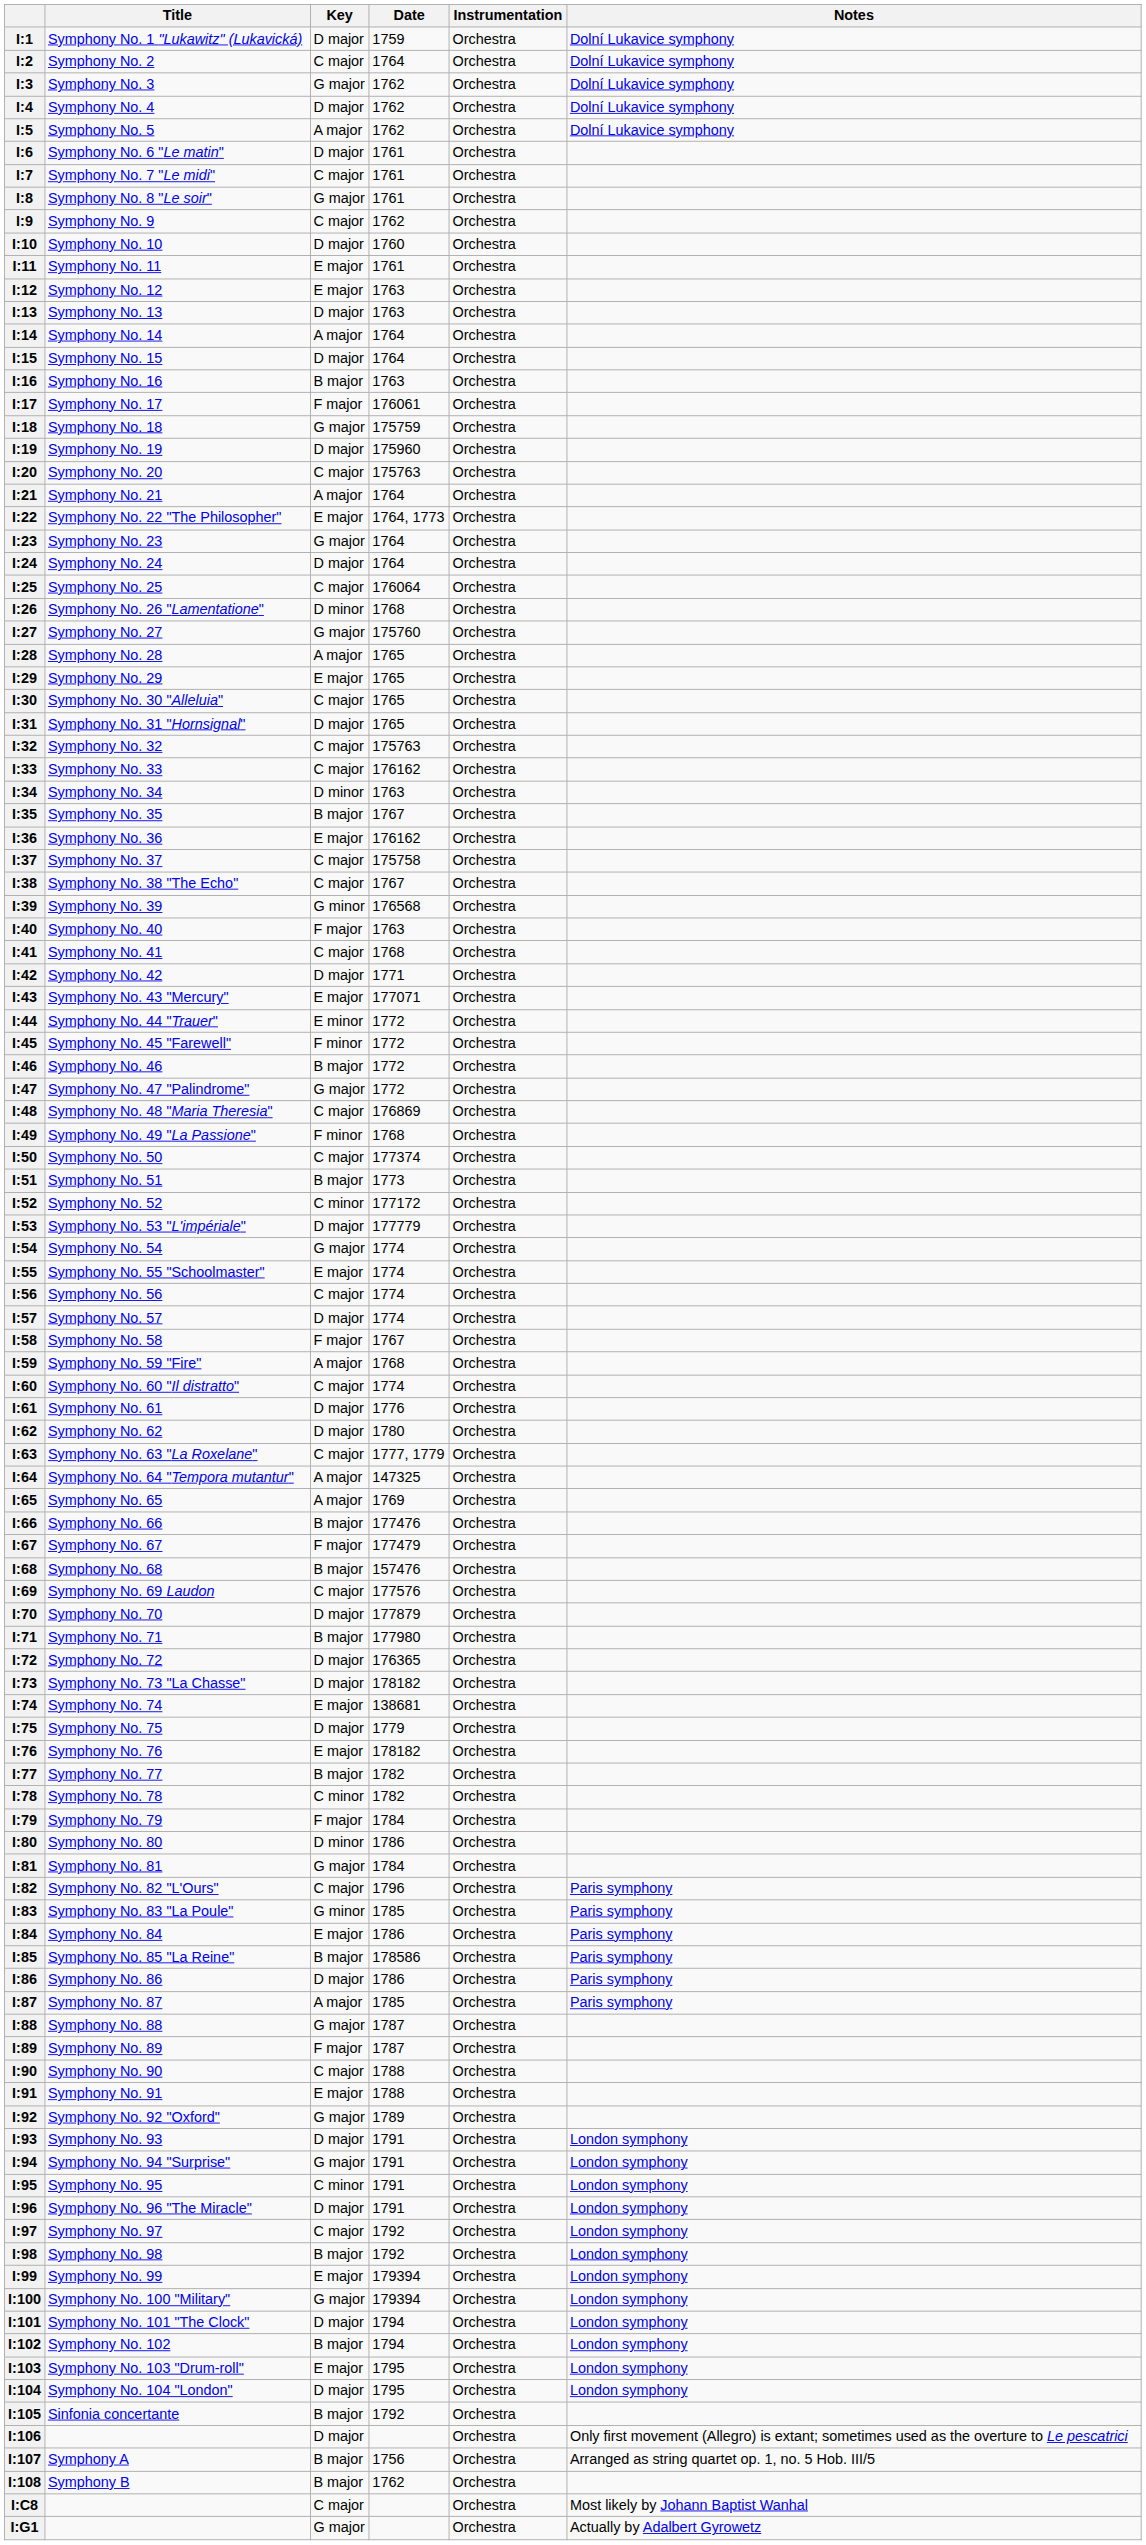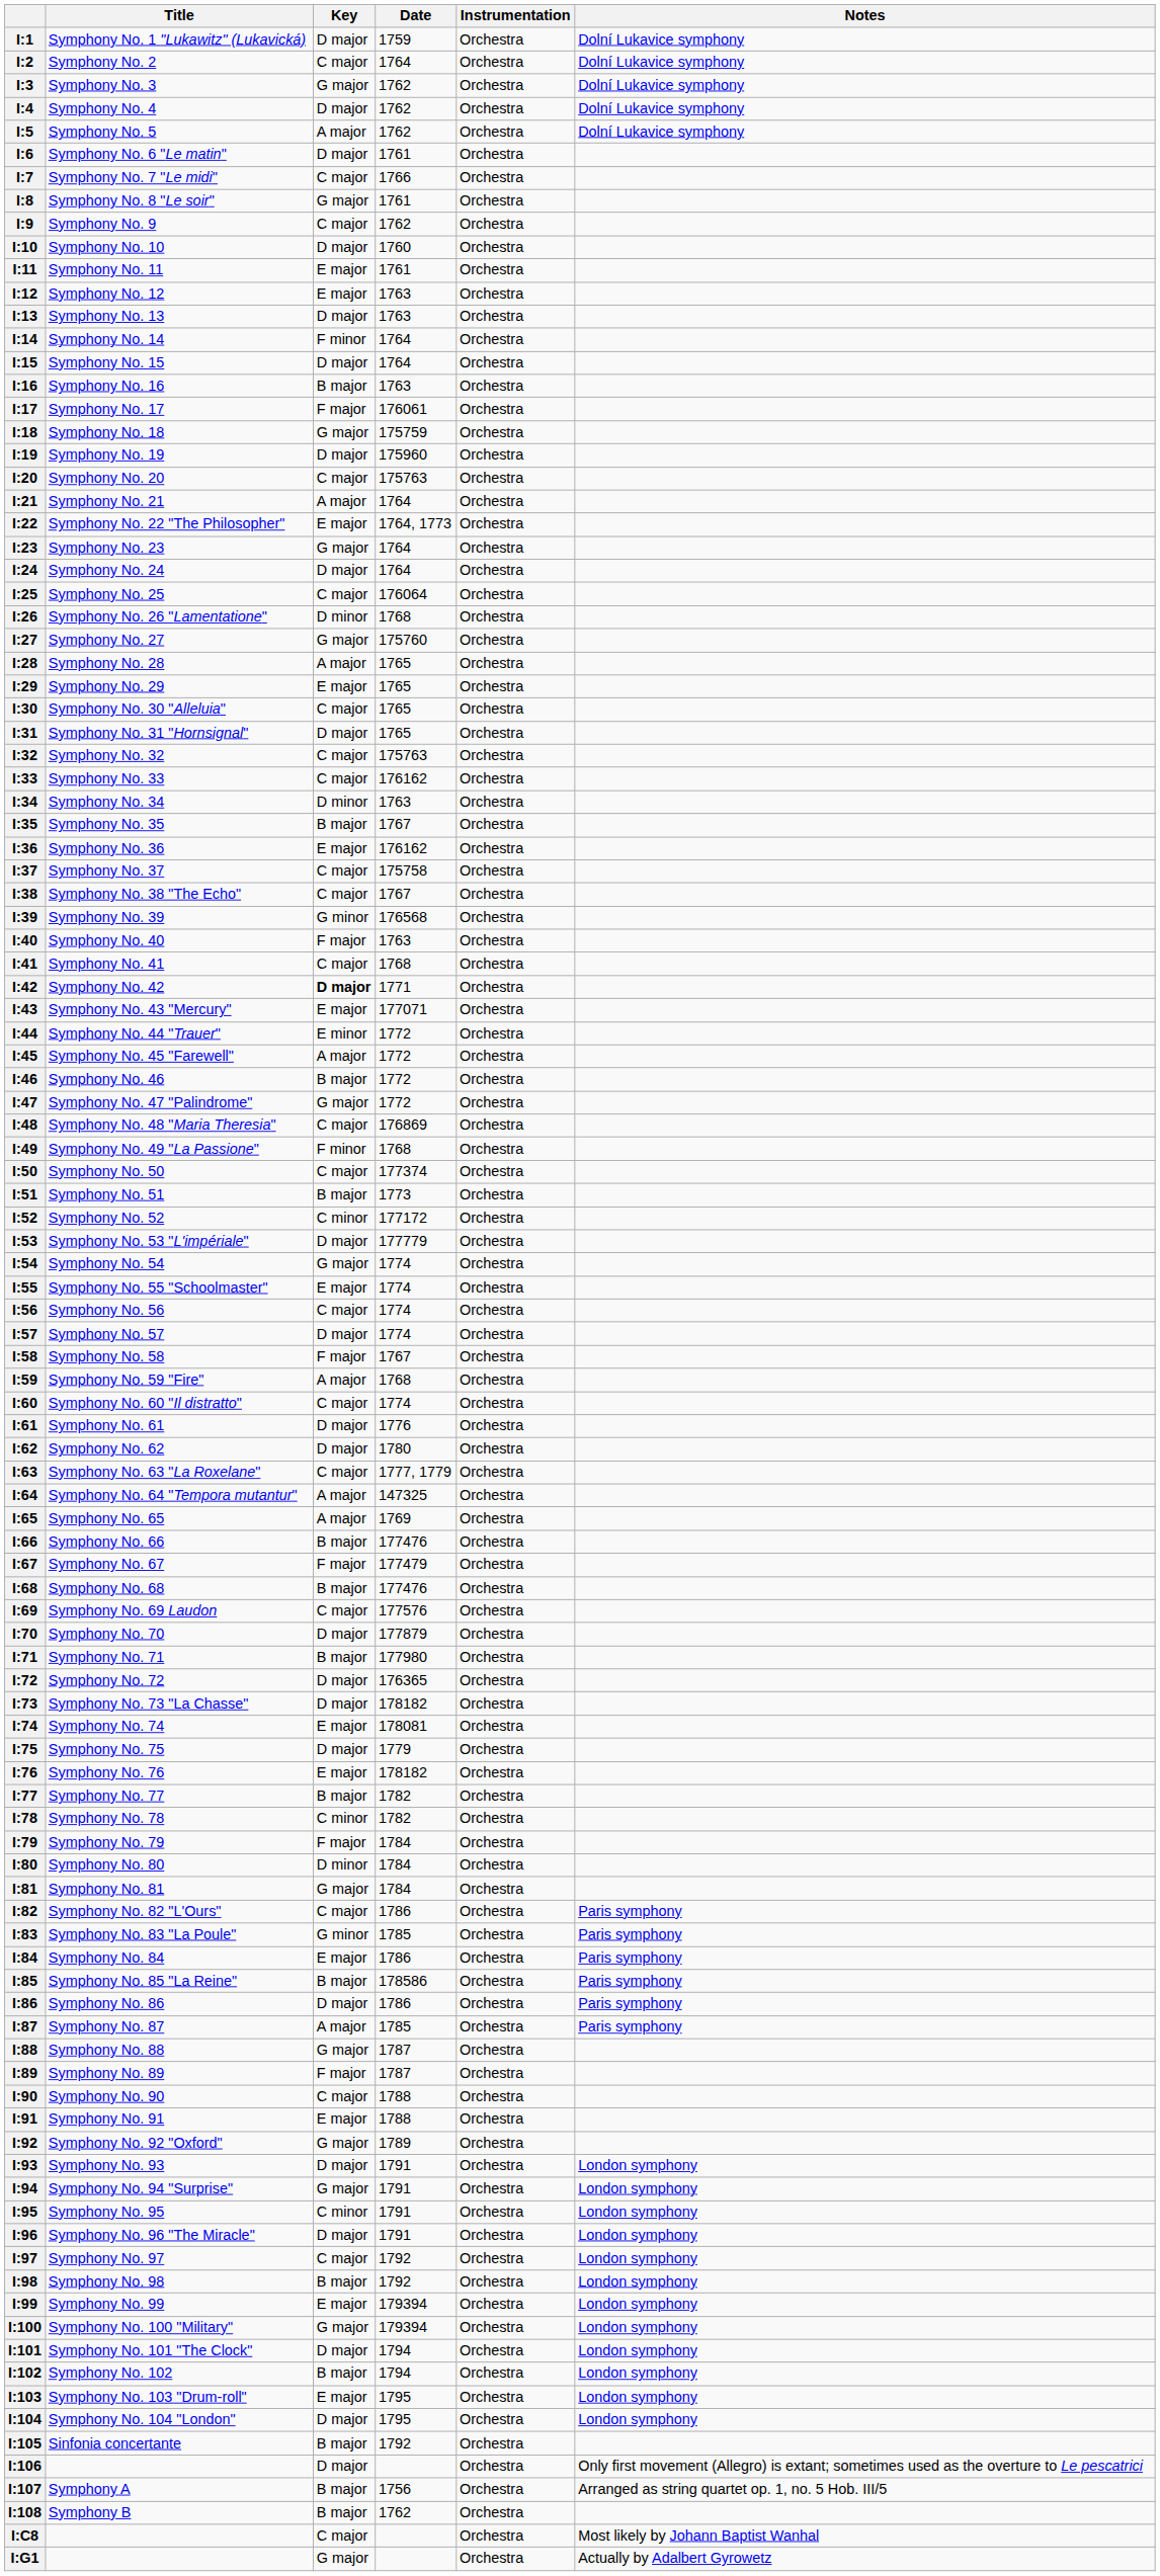I:7 | Date: 1761 -> 1766
I:14 | Key: A major -> F minor
I:42 | Key: normal -> bold
I:45 | Key: F minor -> A major
I:68 | Date: 157476 -> 177476
I:74 | Date: 138681 -> 178081
I:80 | Date: 1786 -> 1784
I:82 | Date: 1796 -> 1786
